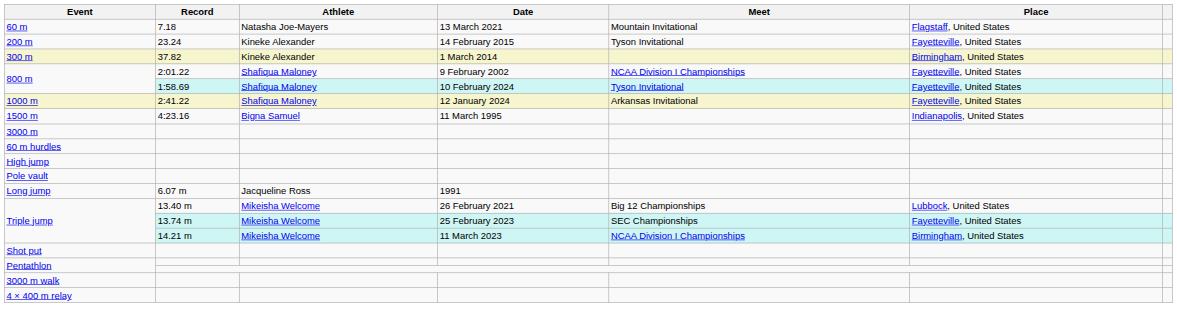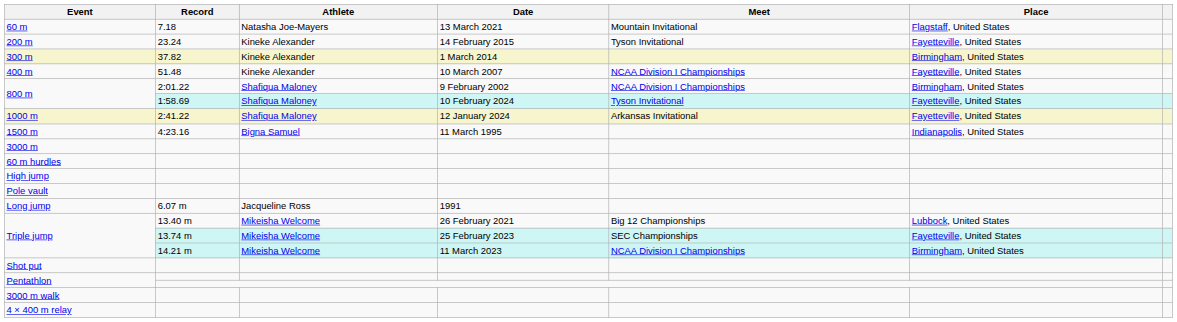+ row: 400 m | 51.48 | Kineke Alexander | 10 March 2007 | NCAA Division I Championships | Fayetteville, United States
800 m / 2:01.22 | Place: Fayetteville, United States -> Birmingham, United States
